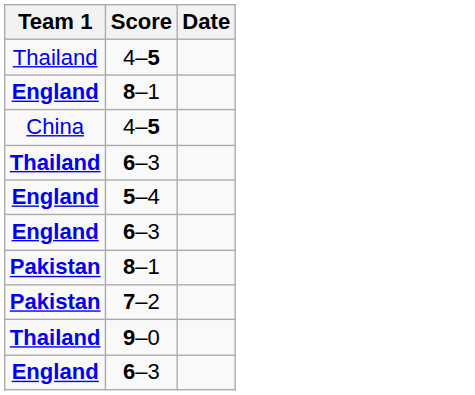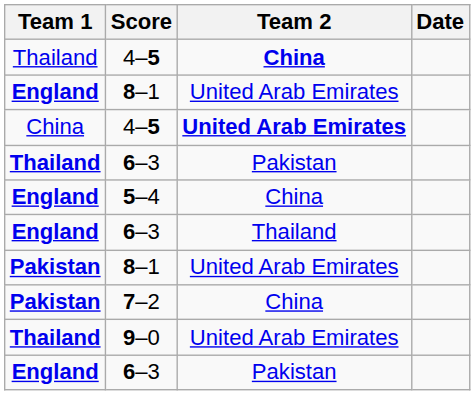+ column: Team 2 | China | United Arab Emirates | United Arab Emirates | Pakistan | China | Thailand | United Arab Emirates | China | United Arab Emirates | Pakistan
